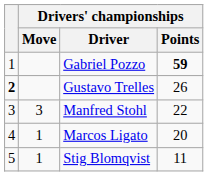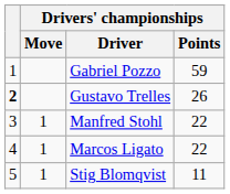Gabriel Pozzo | Drivers' championships / Points: bold -> normal
Manfred Stohl | Drivers' championships / Move: 3 -> 1
Marcos Ligato | Drivers' championships / Points: 20 -> 22
